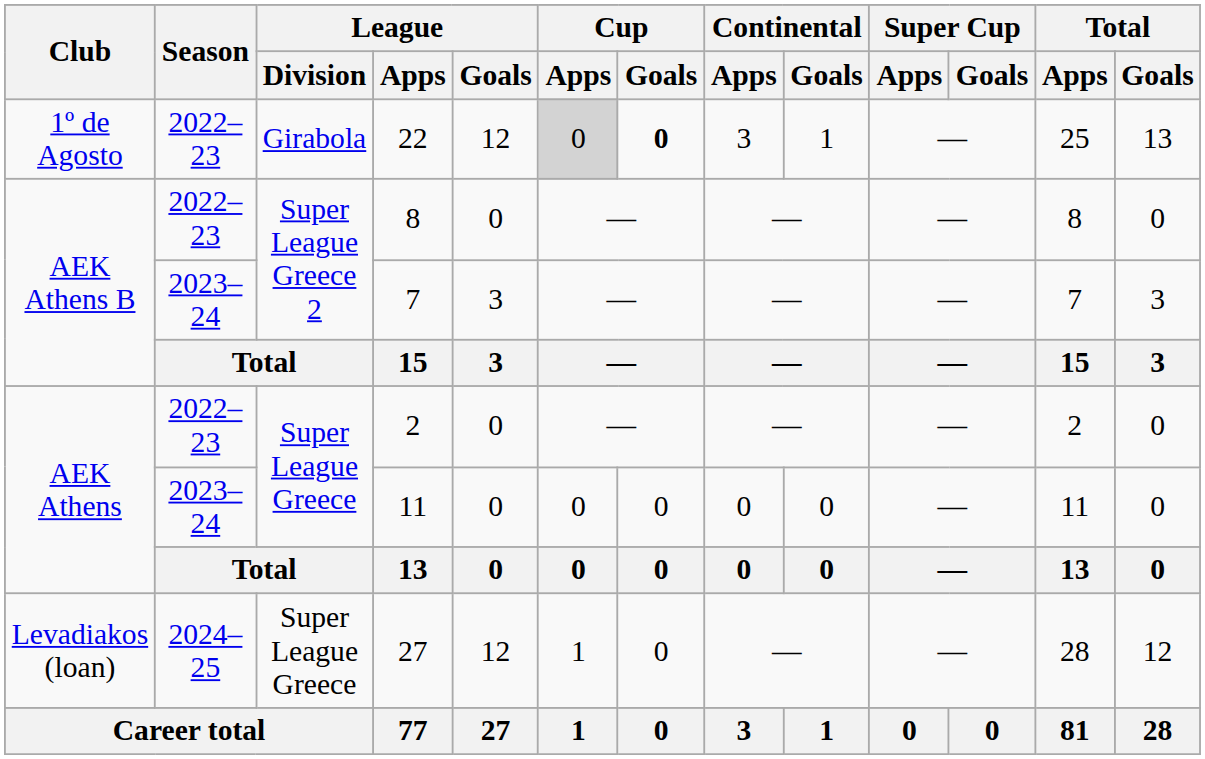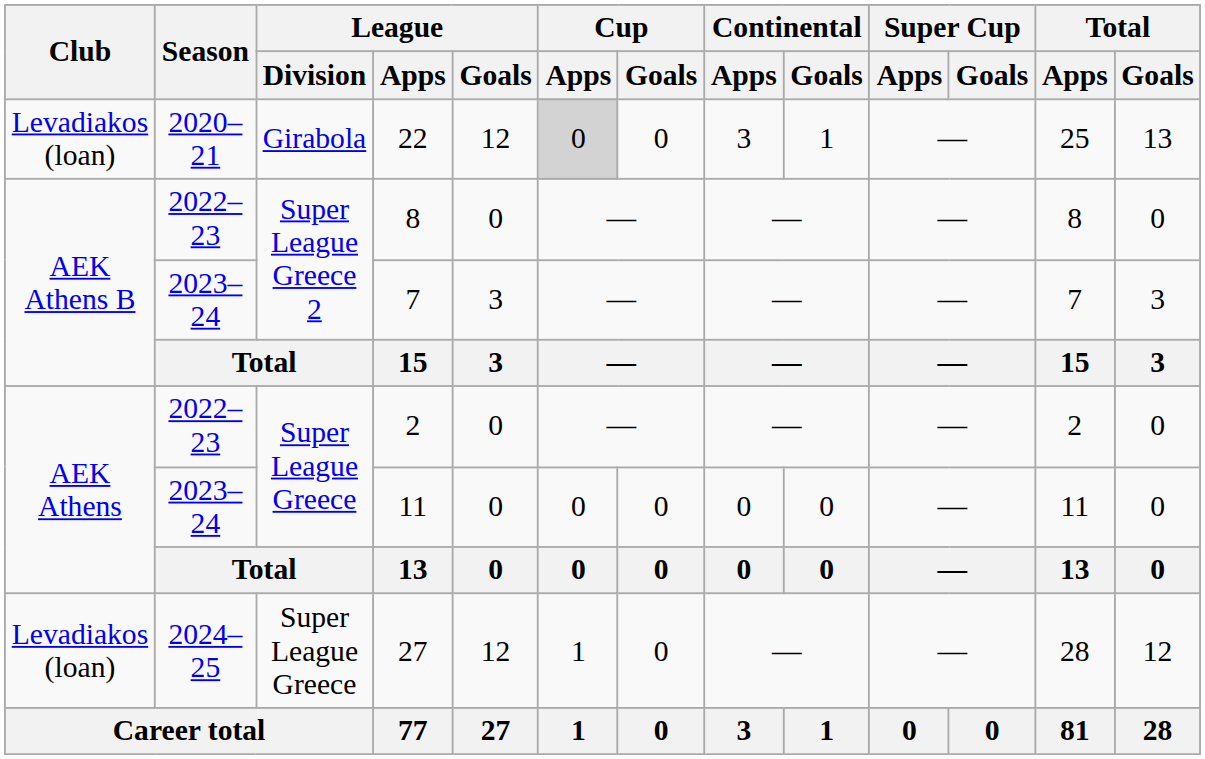22 | Club: 1º de Agosto -> Levadiakos (loan)
22 | Season: 2022–23 -> 2020–21
22 | Cup / Goals: bold -> normal
